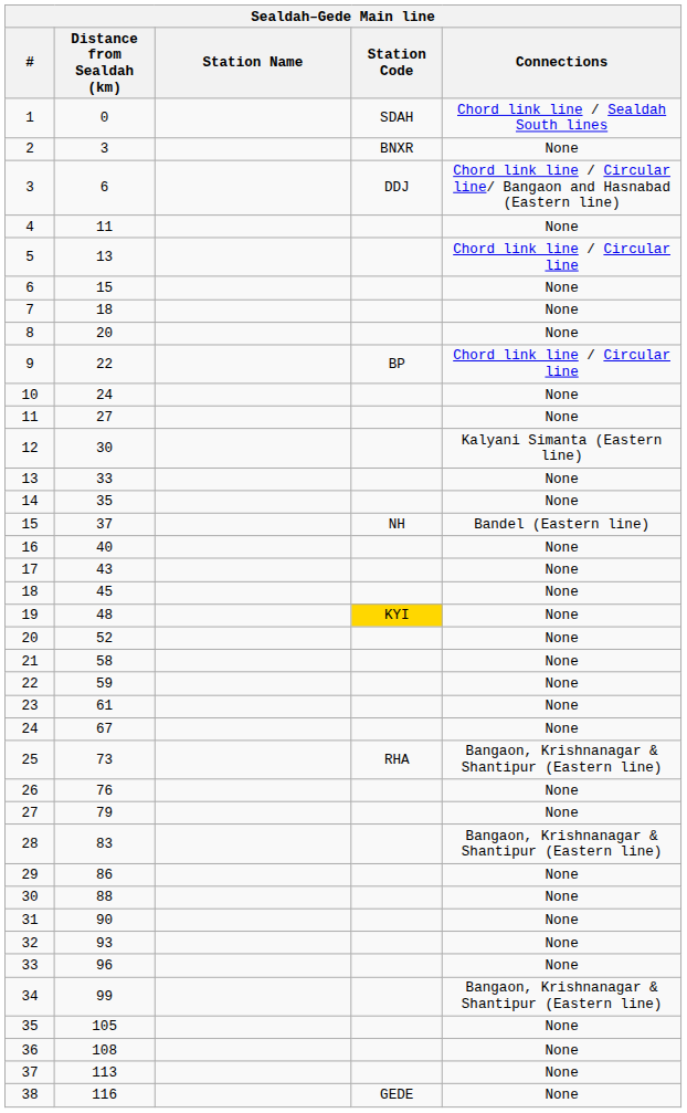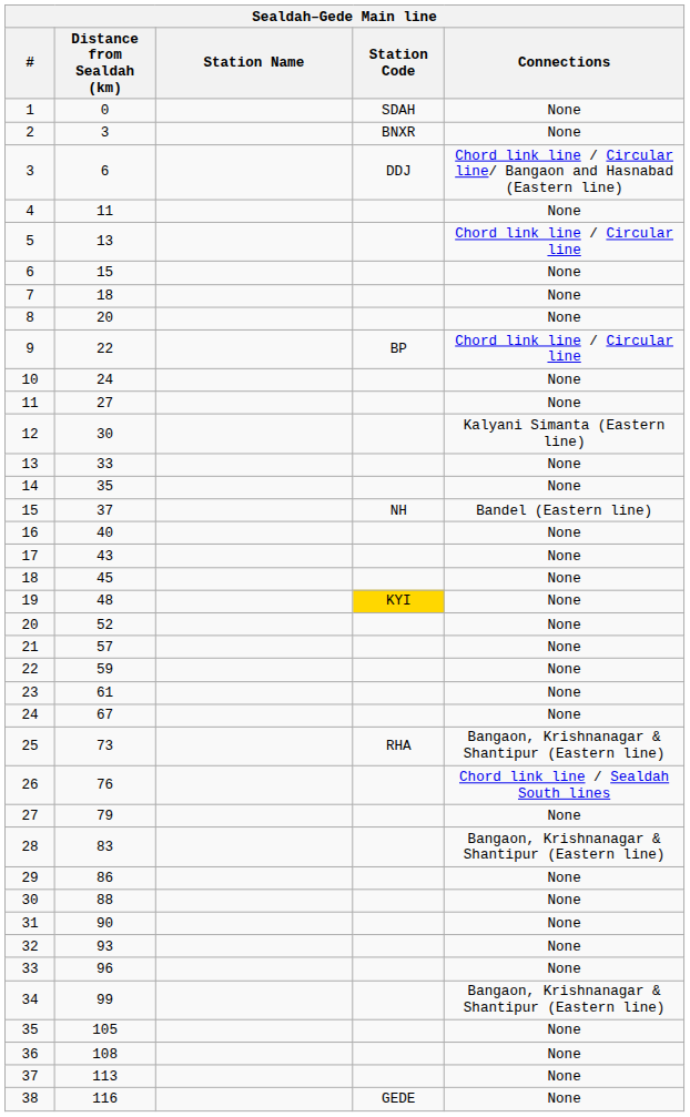1 | Connections: Chord link line / Sealdah South lines -> None
21 | Distance from Sealdah (km): 58 -> 57
26 | Connections: None -> Chord link line / Sealdah South lines
